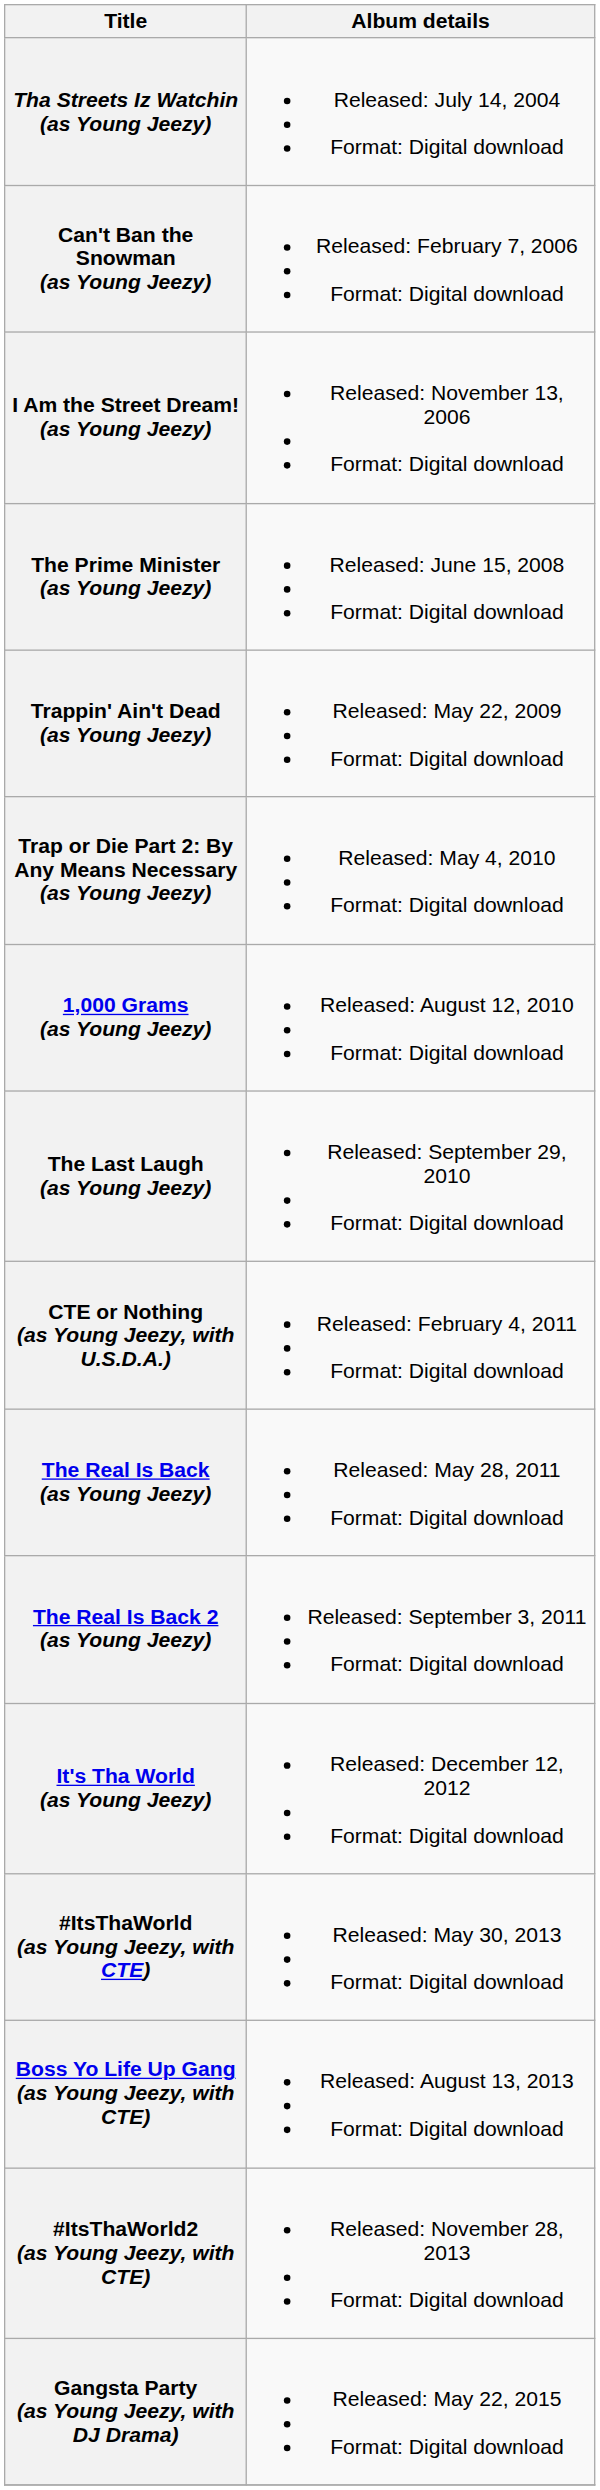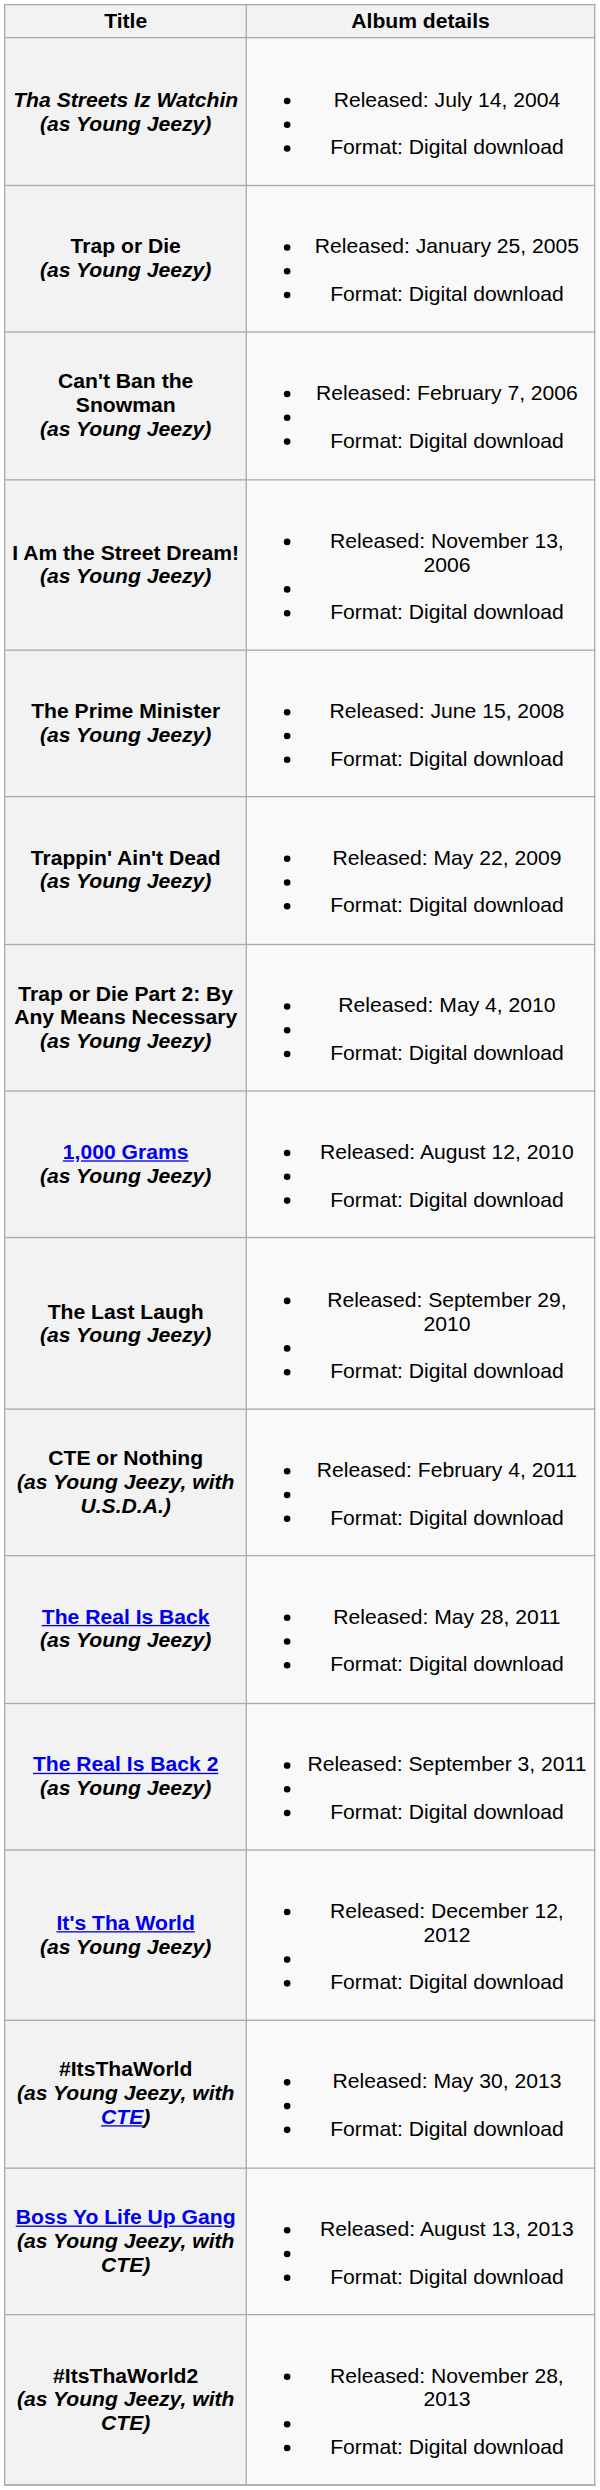+ row: Trap or Die (as Young Jeezy) | Released: January 25, 2005 Format: Digital download
- row: Gangsta Party (as Young Jeezy, with DJ Drama) | Released: May 22, 2015 Format: Digital download
